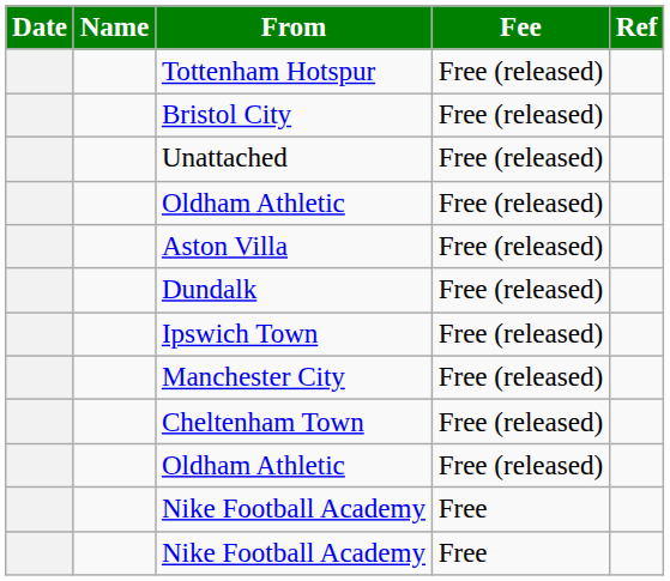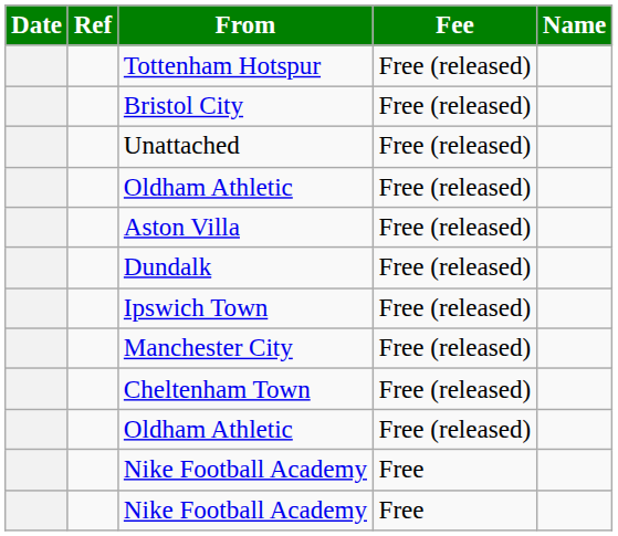columns swapped: Name <-> Ref
